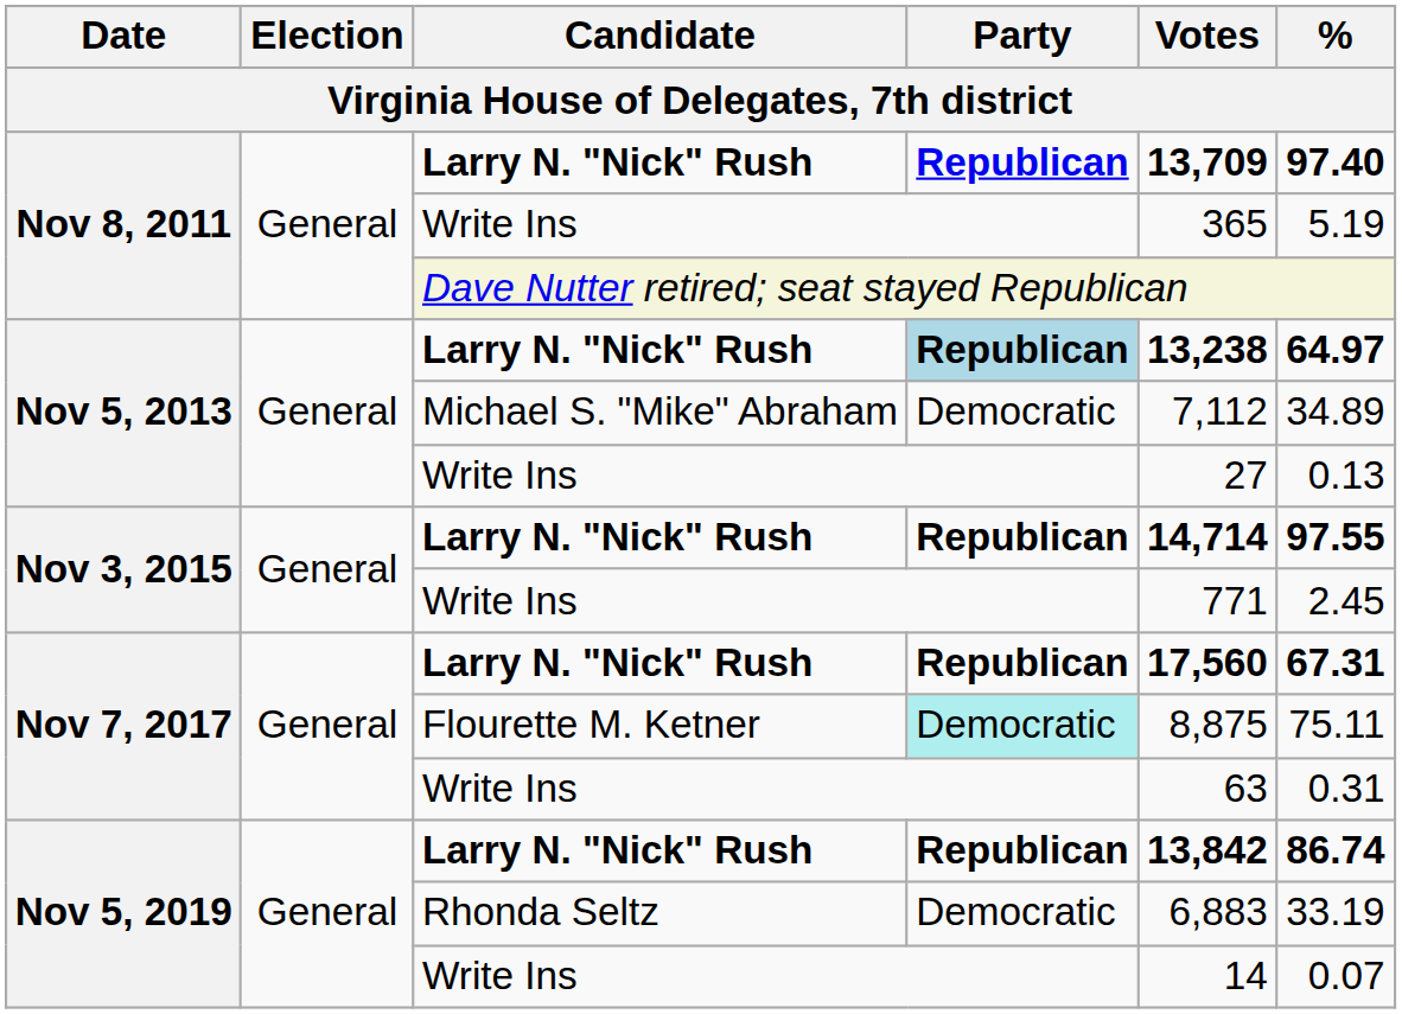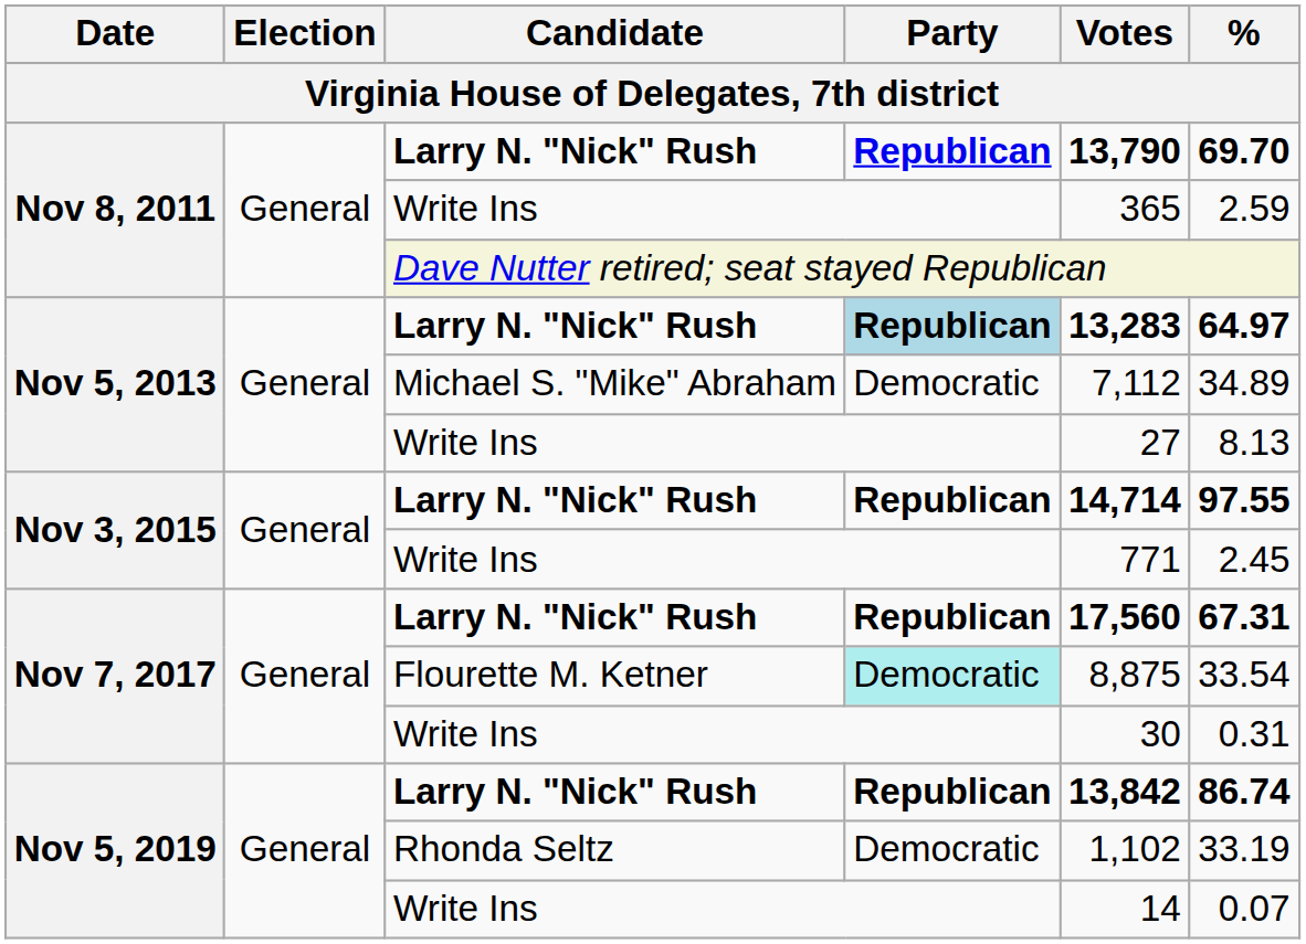Nov 8, 2011 / Larry N. "Nick" Rush | Votes: 13,709 -> 13,790
Nov 8, 2011 / Larry N. "Nick" Rush | %: 97.40 -> 69.70
Nov 8, 2011 / Write Ins | %: 5.19 -> 2.59
Nov 5, 2013 / Larry N. "Nick" Rush | Votes: 13,238 -> 13,283
Nov 5, 2013 / Write Ins | %: 0.13 -> 8.13
Flourette M. Ketner | %: 75.11 -> 33.54
Nov 7, 2017 / Write Ins | Votes: 63 -> 30
Rhonda Seltz | Votes: 6,883 -> 1,102
